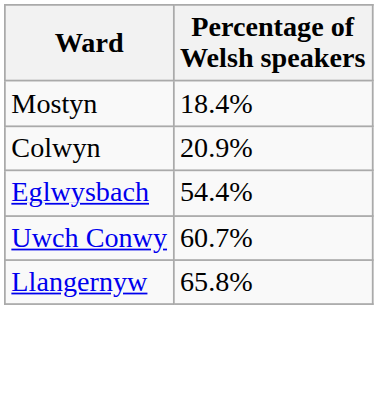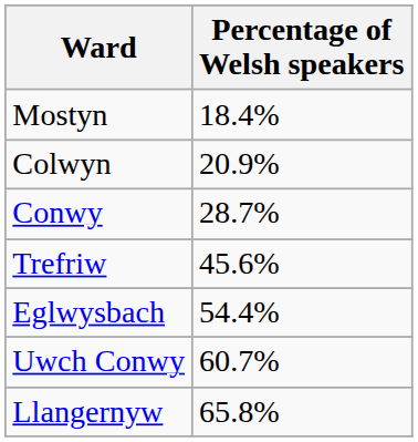+ row: Conwy | 28.7%
+ row: Trefriw | 45.6%
